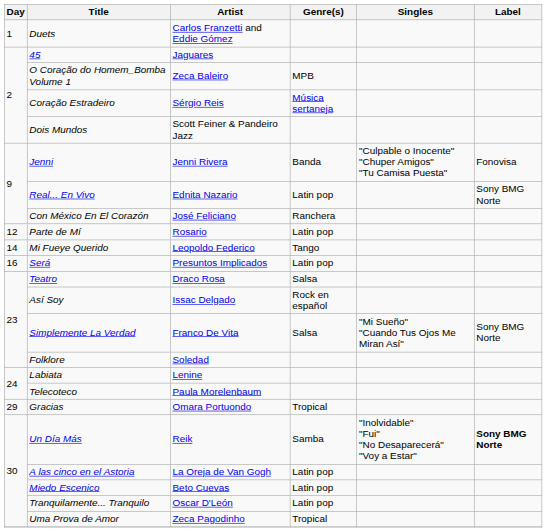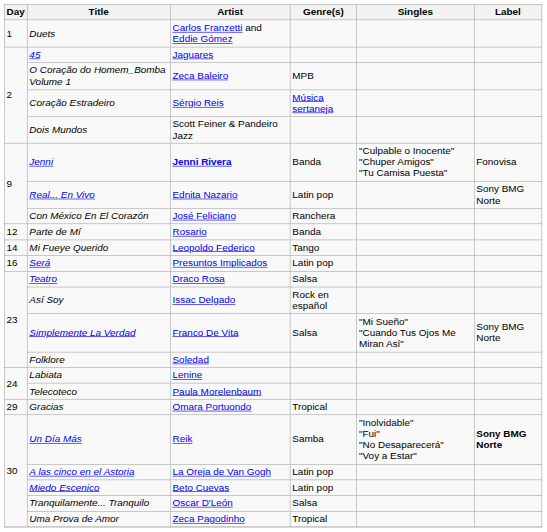Jenni | Artist: normal -> bold
Parte de Mí | Genre(s): Latin pop -> Banda
Tranquilamente... Tranquilo | Genre(s): Latin pop -> Salsa
